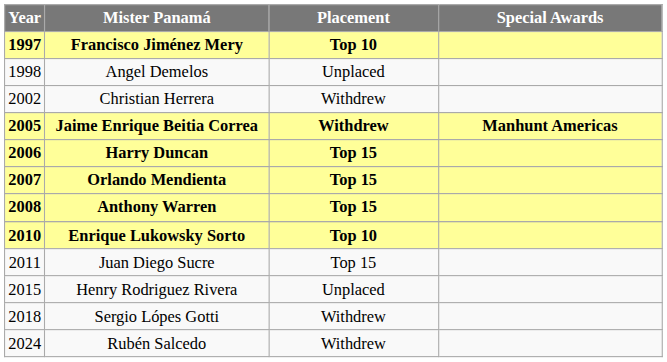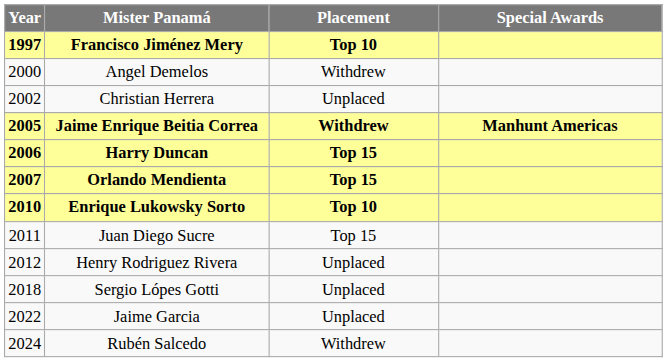Angel Demelos | Year: 1998 -> 2000
Angel Demelos | Placement: Unplaced -> Withdrew
Christian Herrera | Placement: Withdrew -> Unplaced
- row: 2008 | Anthony Warren | Top 15
Henry Rodriguez Rivera | Year: 2015 -> 2012
Sergio Lópes Gotti | Placement: Withdrew -> Unplaced
+ row: 2022 | Jaime Garcia | Unplaced
